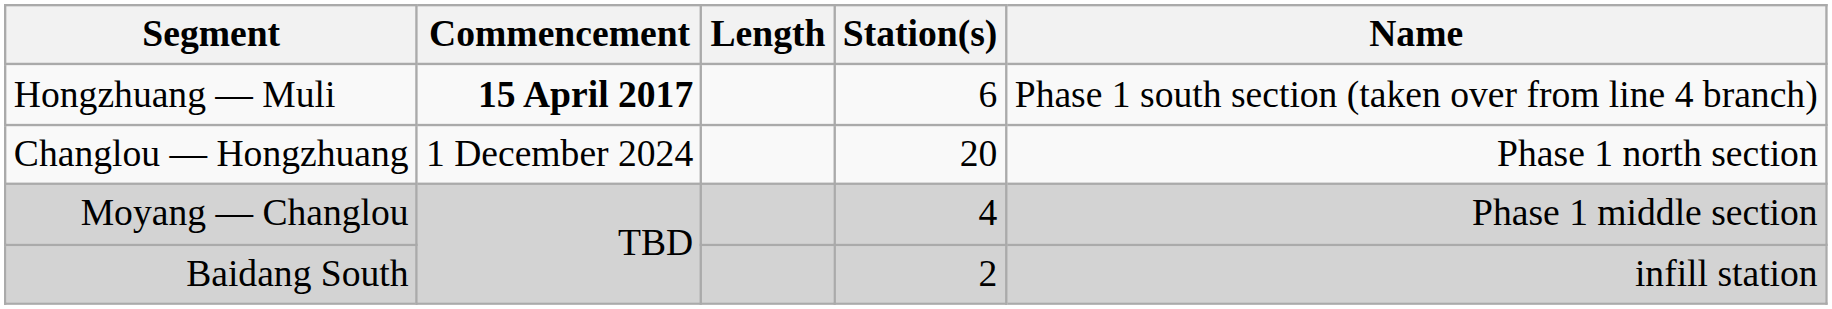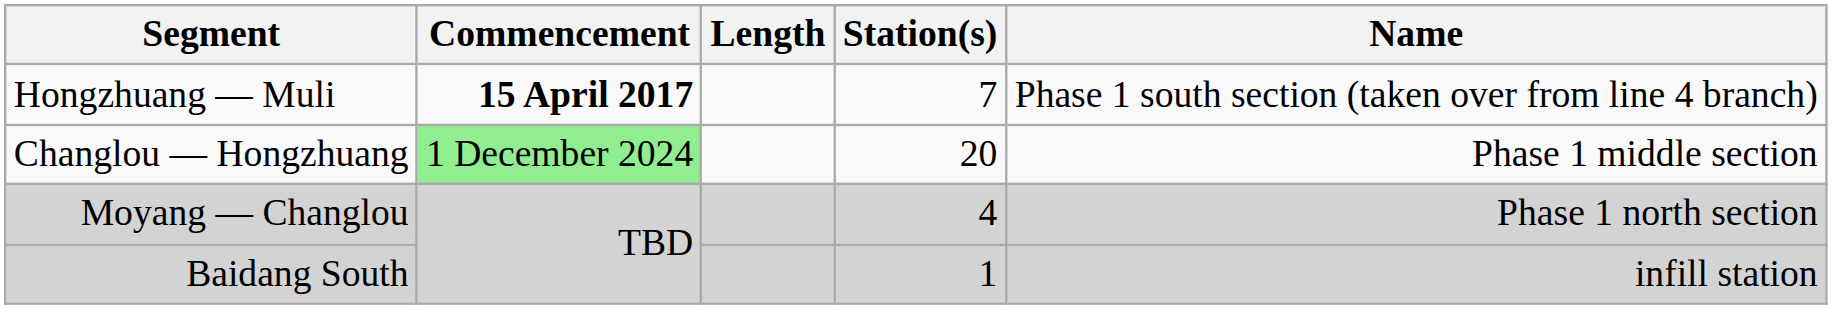Hongzhuang — Muli | Station(s): 6 -> 7
Changlou — Hongzhuang | Commencement: no background -> lightgreen background
Changlou — Hongzhuang | Name: Phase 1 north section -> Phase 1 middle section
Moyang — Changlou | Name: Phase 1 middle section -> Phase 1 north section
Baidang South | Station(s): 2 -> 1
